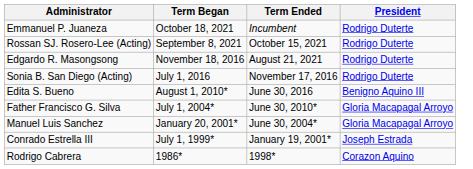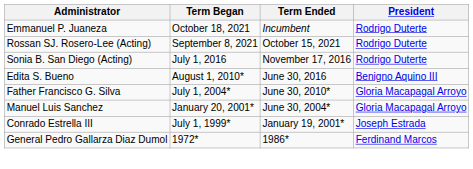- row: Edgardo R. Masongsong | November 18, 2016 | August 21, 2021 | Rodrigo Duterte
- row: Rodrigo Cabrera | 1986* | 1998* | Corazon Aquino
+ row: General Pedro Gallarza Diaz Dumol | 1972* | 1986* | Ferdinand Marcos
